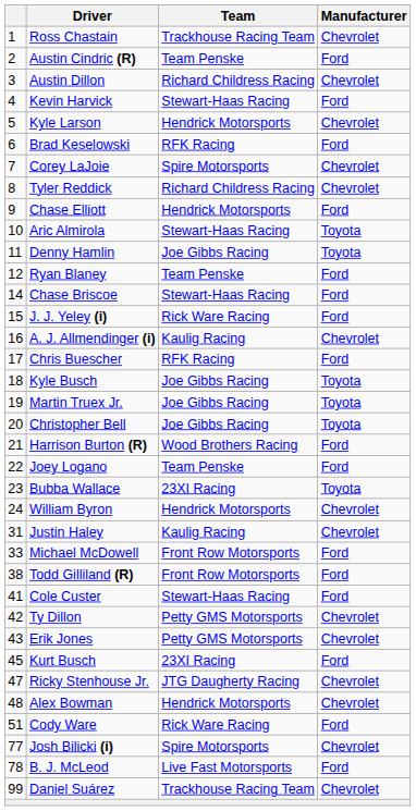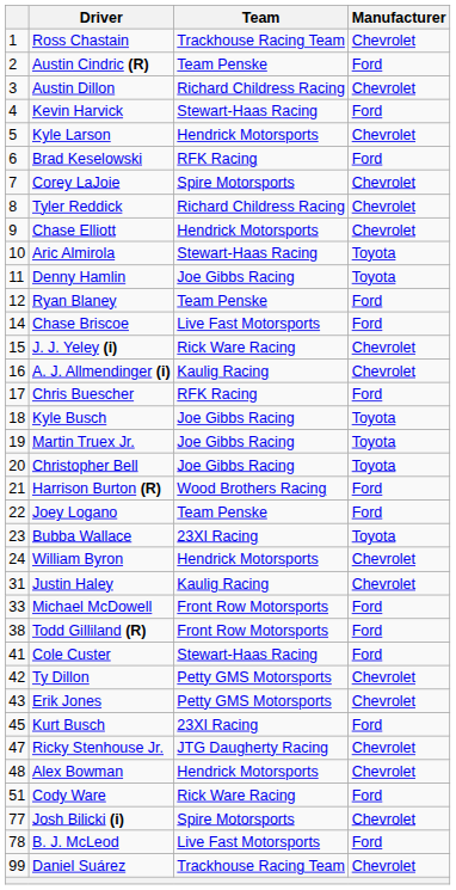Chase Elliott | Manufacturer: Ford -> Chevrolet
Chase Briscoe | Team: Stewart-Haas Racing -> Live Fast Motorsports
J. J. Yeley (i) | Manufacturer: Ford -> Chevrolet
